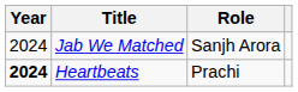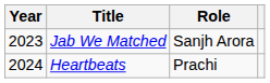Jab We Matched | Year: 2024 -> 2023
Heartbeats | Year: bold -> normal
